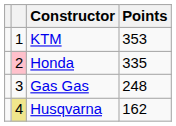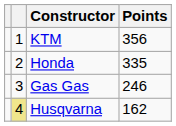KTM | Points: 353 -> 356
Honda | column 2: pink background -> no background
Gas Gas | Points: 248 -> 246
